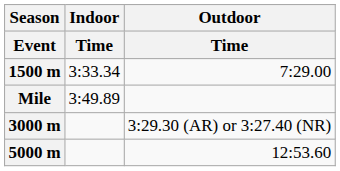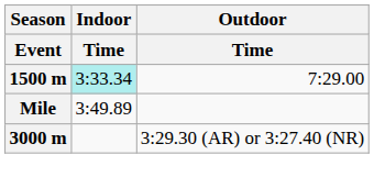1500 m | Indoor / Time: no background -> paleturquoise background
- row: 5000 m | 12:53.60
